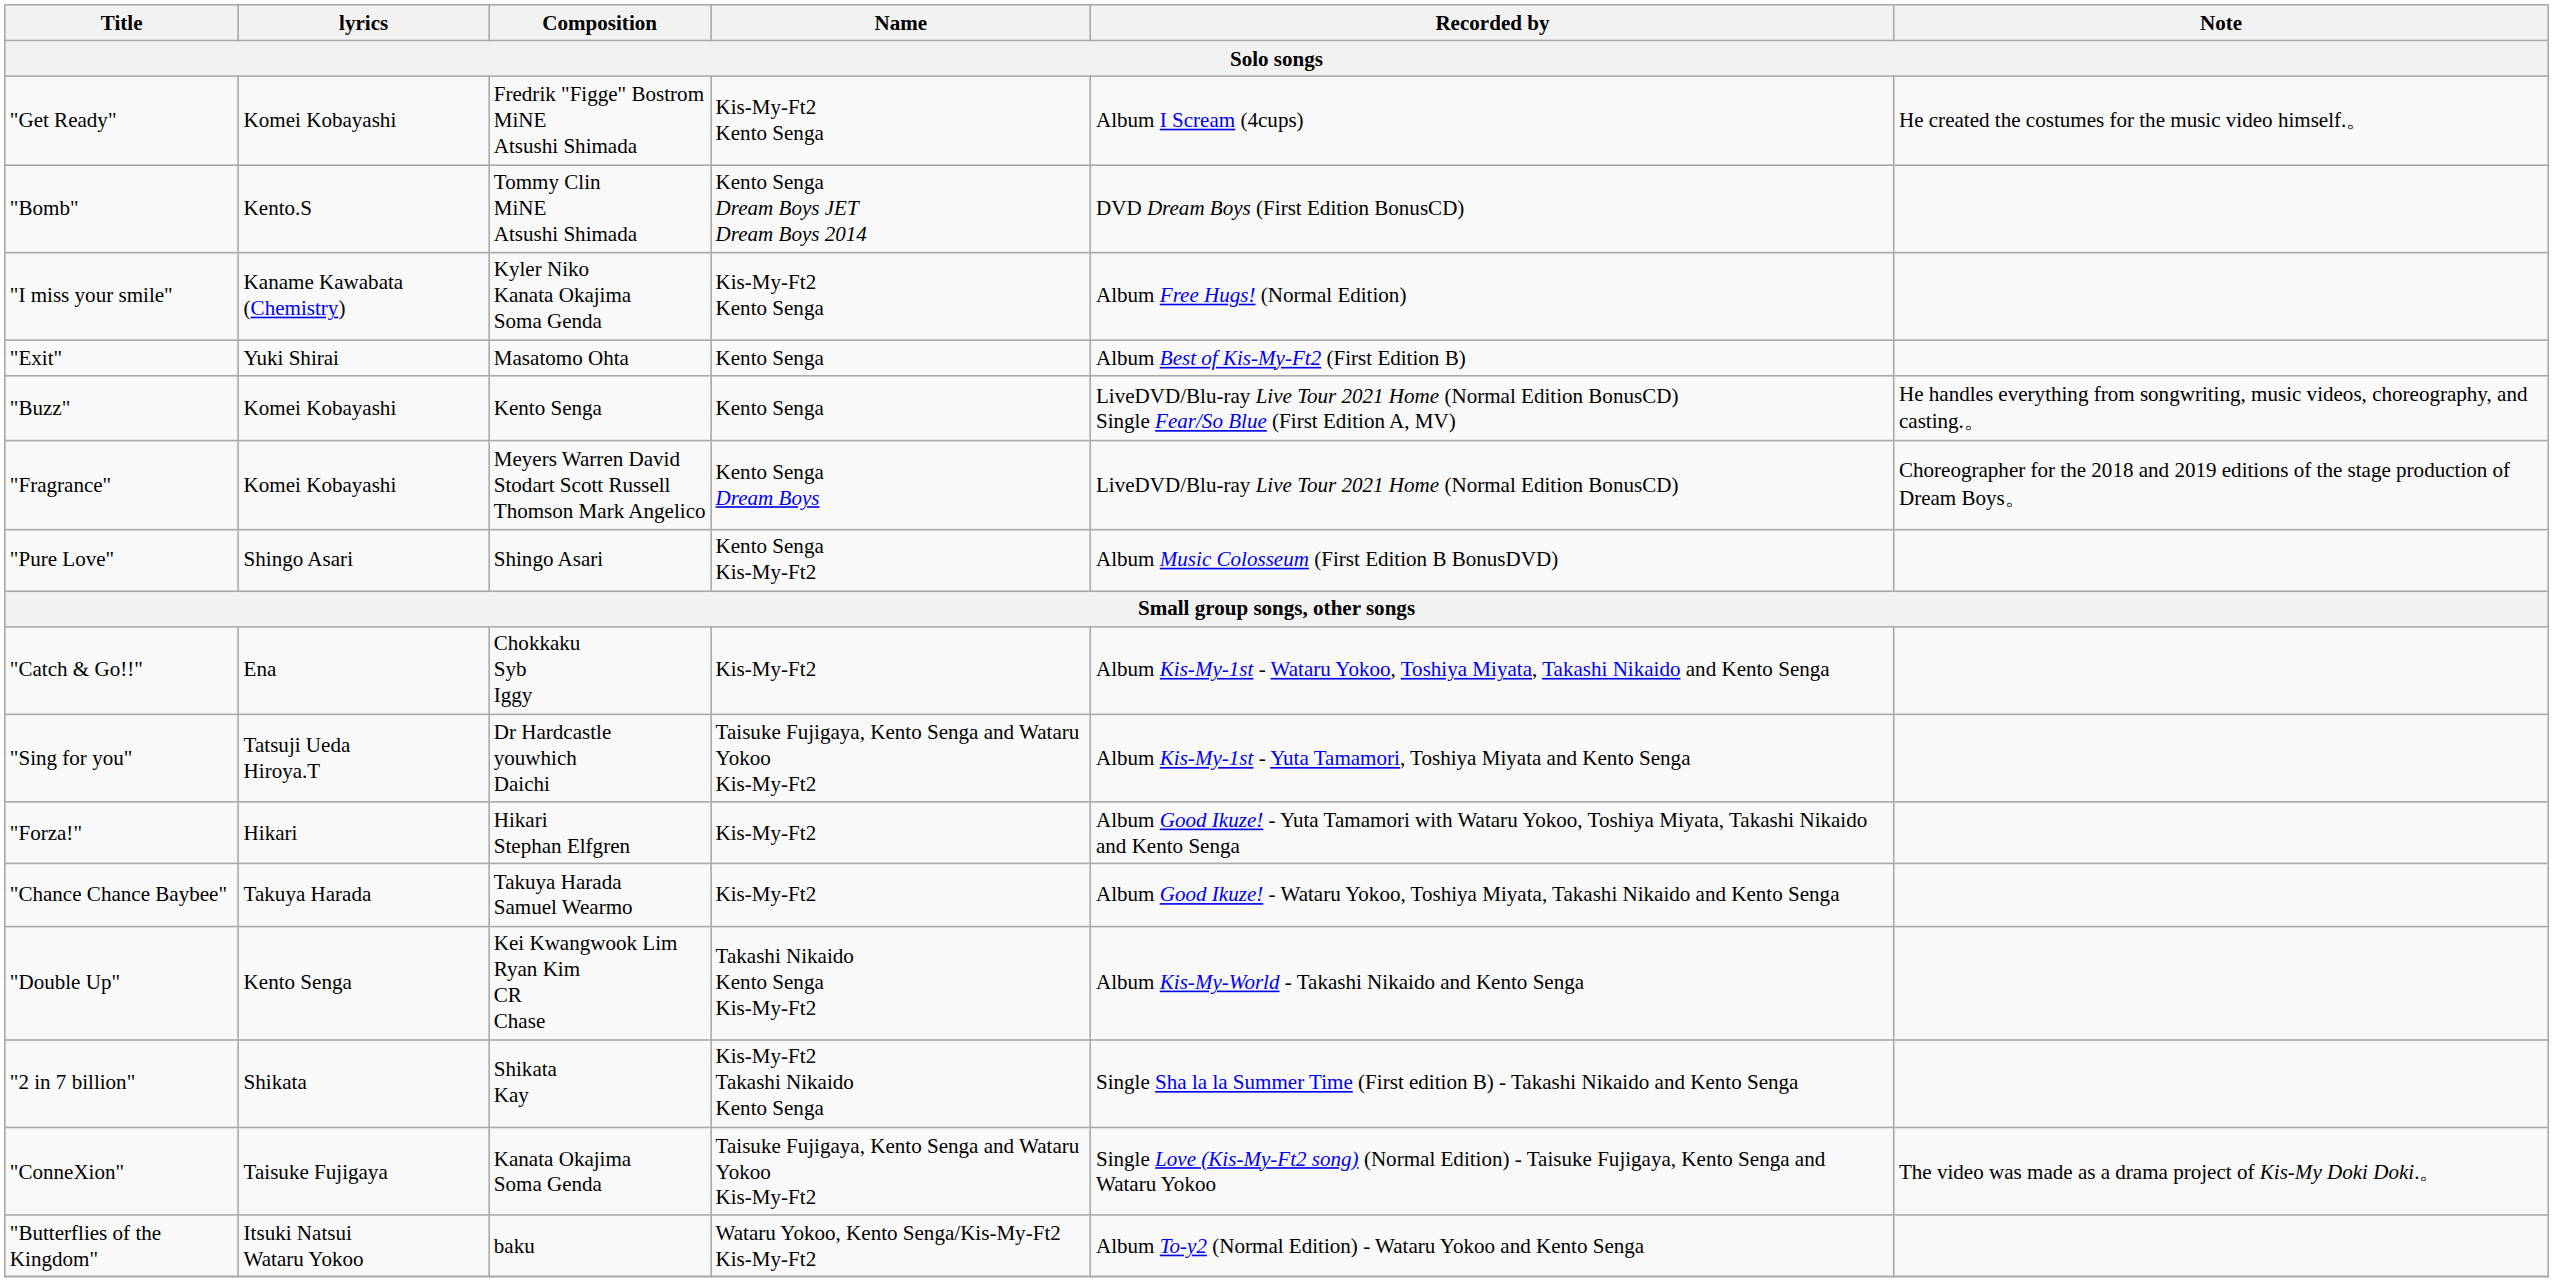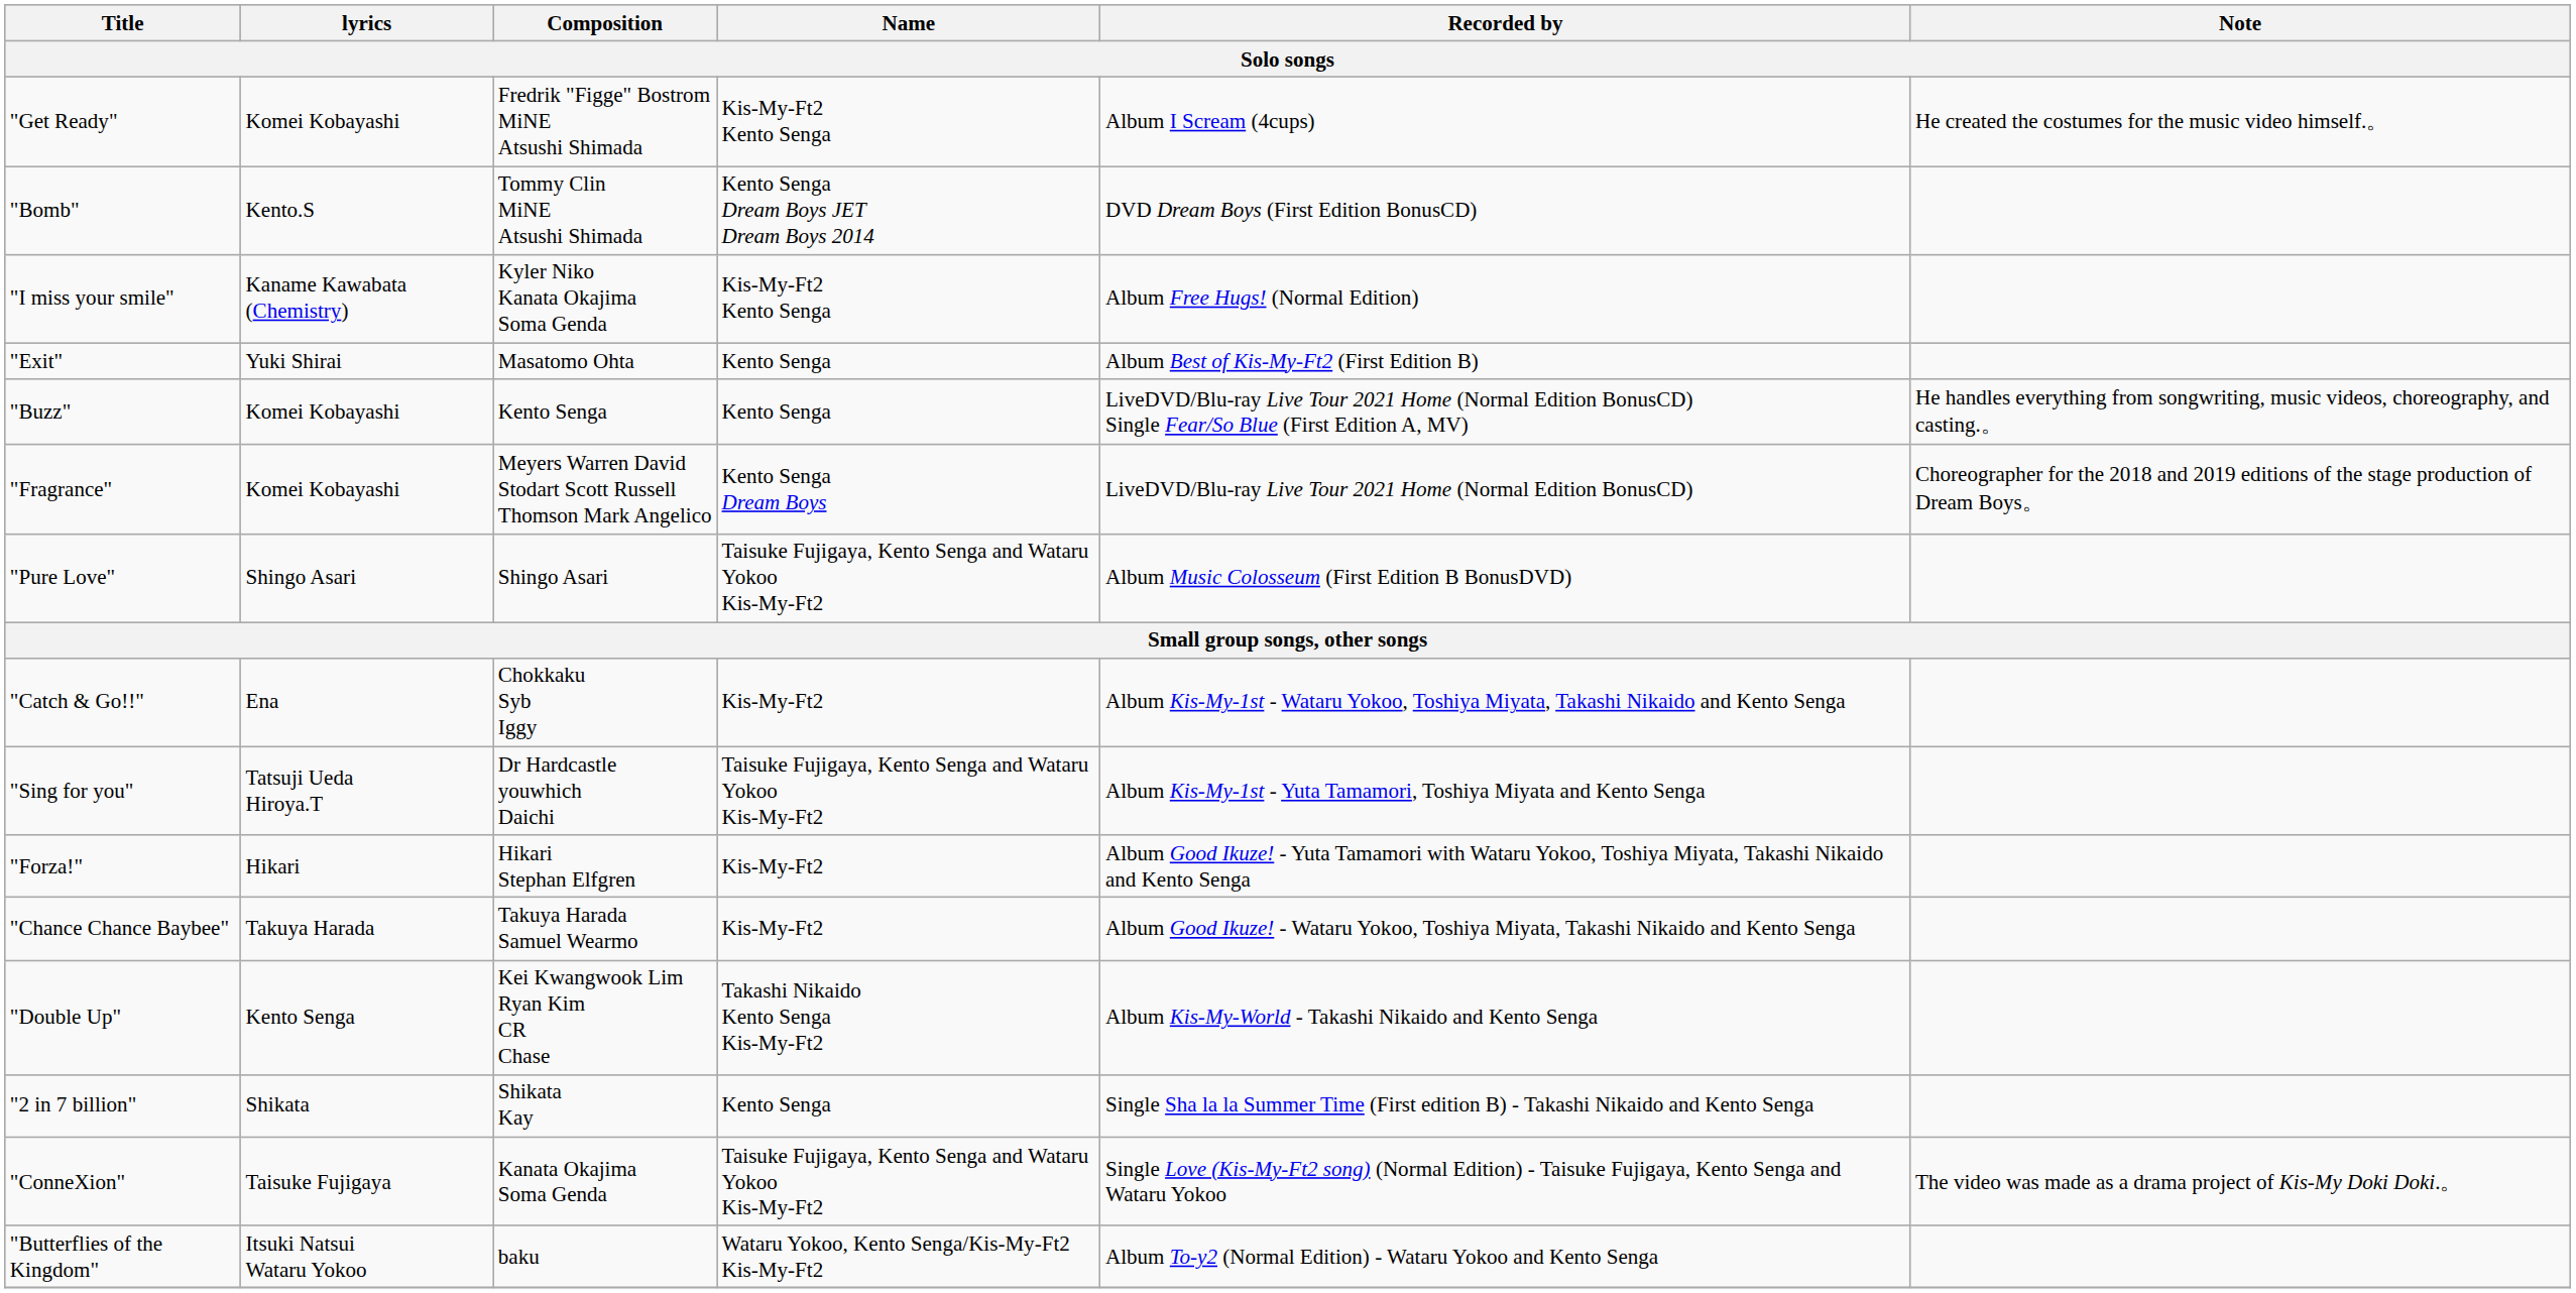"Pure Love" | Name: Kento Senga Kis-My-Ft2 -> Taisuke Fujigaya, Kento Senga and Wataru Yokoo Kis-My-Ft2
"2 in 7 billion" | Name: Kis-My-Ft2 Takashi Nikaido Kento Senga -> Kento Senga
